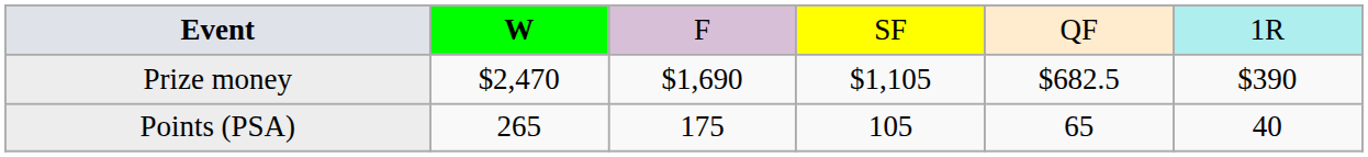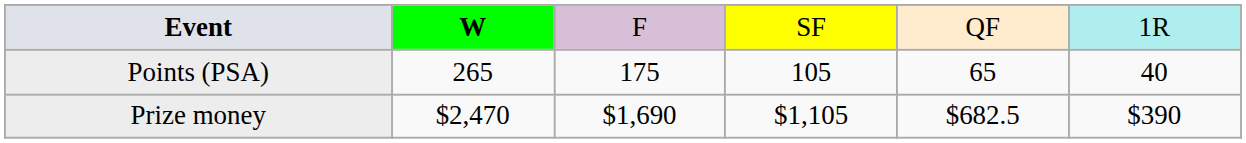rows swapped: Points (PSA) <-> Prize money
